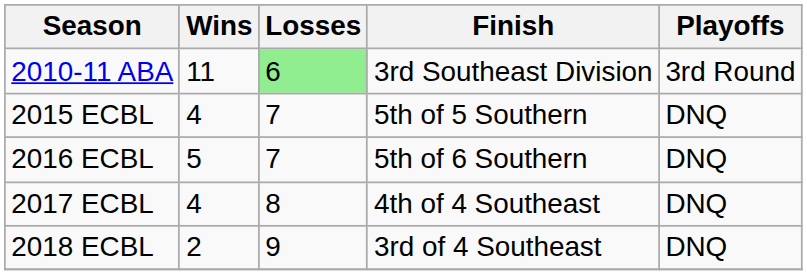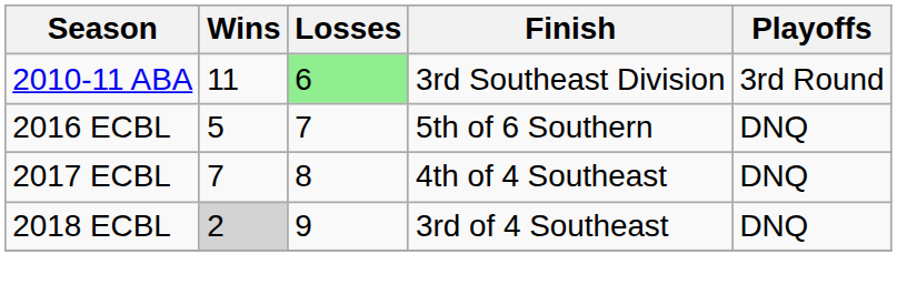- row: 2015 ECBL | 4 | 7 | 5th of 5 Southern | DNQ
2017 ECBL | Wins: 4 -> 7
2018 ECBL | Wins: no background -> lightgrey background
